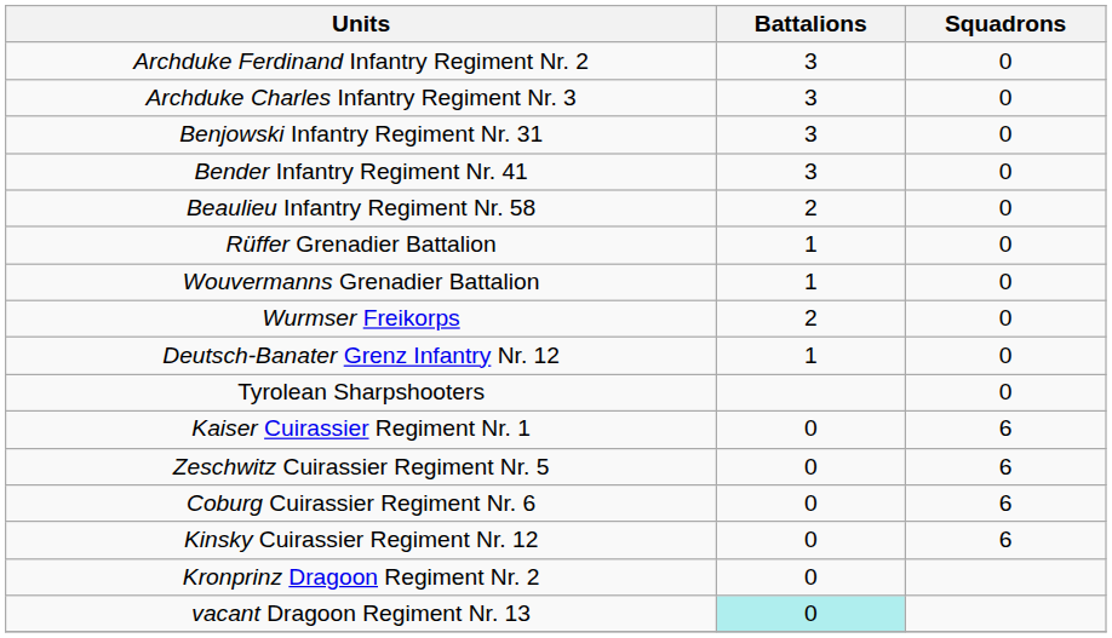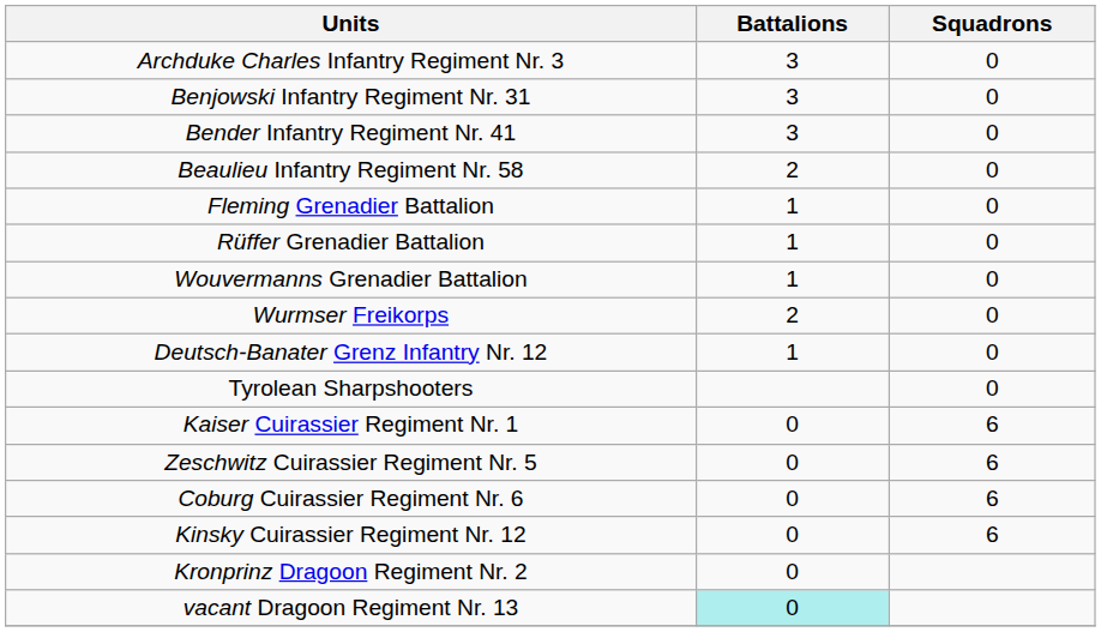- row: Archduke Ferdinand Infantry Regiment Nr. 2 | 3 | 0
+ row: Fleming Grenadier Battalion | 1 | 0
